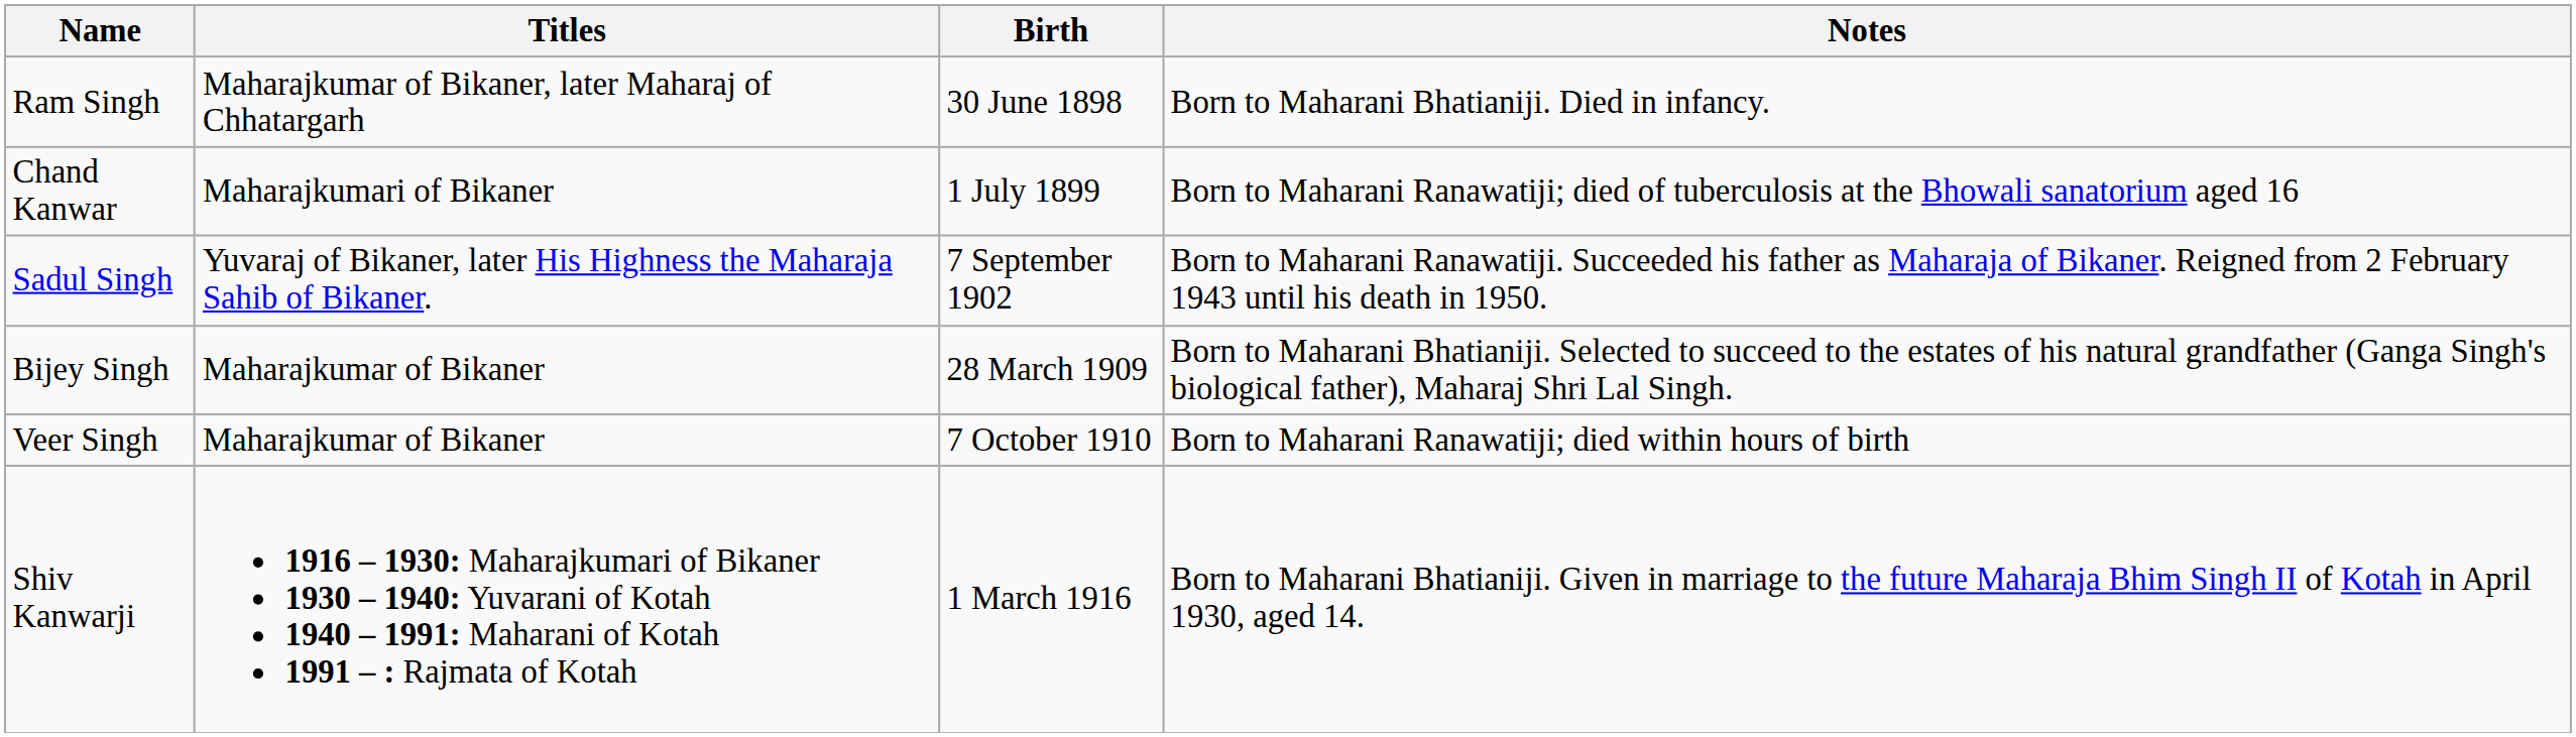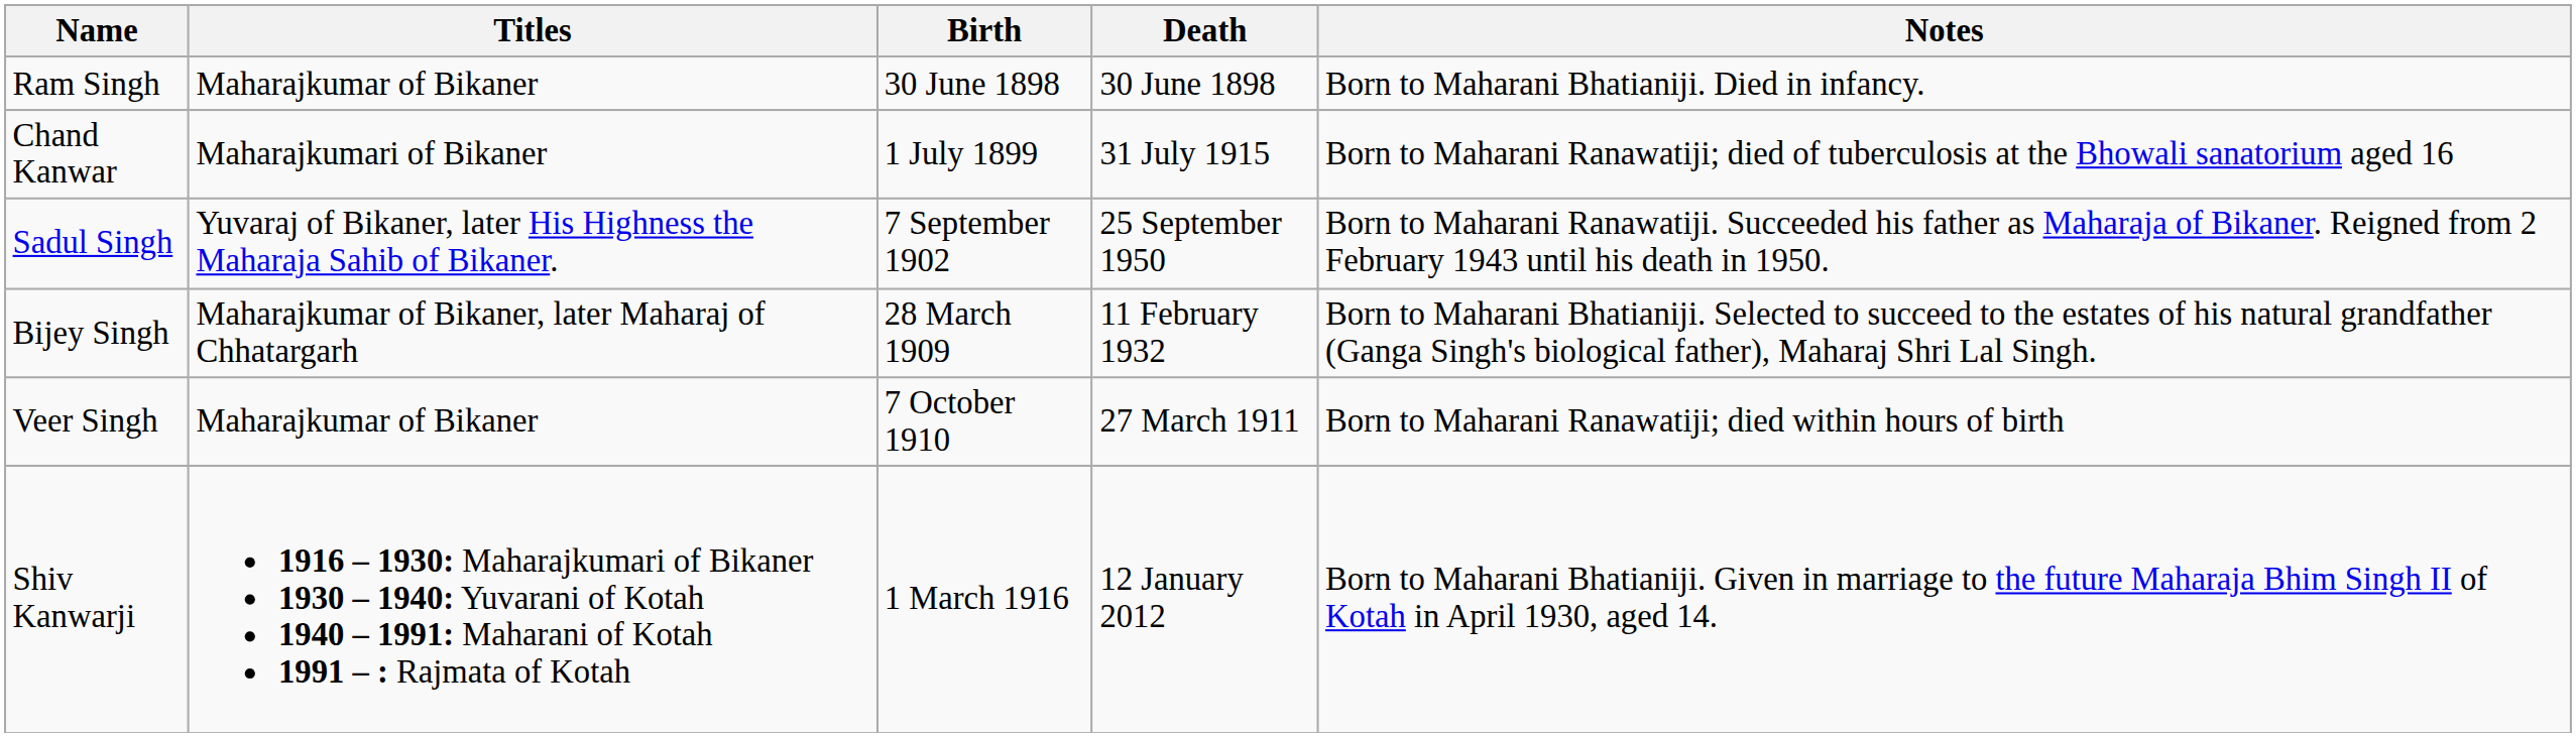+ column: Death | 30 June 1898 | 31 July 1915 | 25 September 1950 | 11 February 1932 | 27 March 1911 | 12 January 2012
Ram Singh | Titles: Maharajkumar of Bikaner, later Maharaj of Chhatargarh -> Maharajkumar of Bikaner
Bijey Singh | Titles: Maharajkumar of Bikaner -> Maharajkumar of Bikaner, later Maharaj of Chhatargarh
